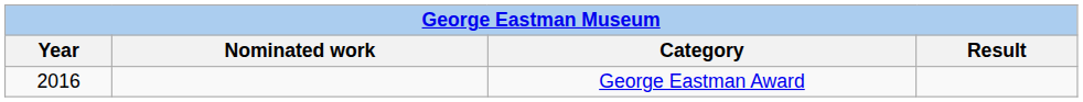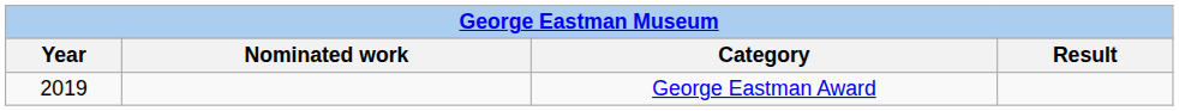George Eastman Award | Year: 2016 -> 2019
